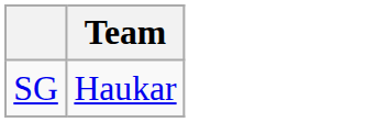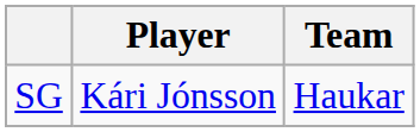+ column: Player | Kári Jónsson
